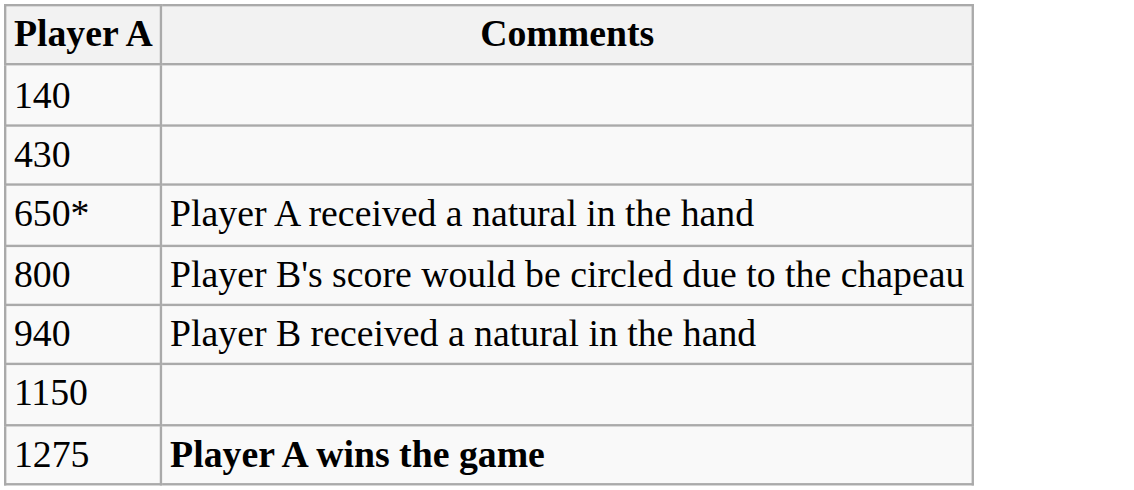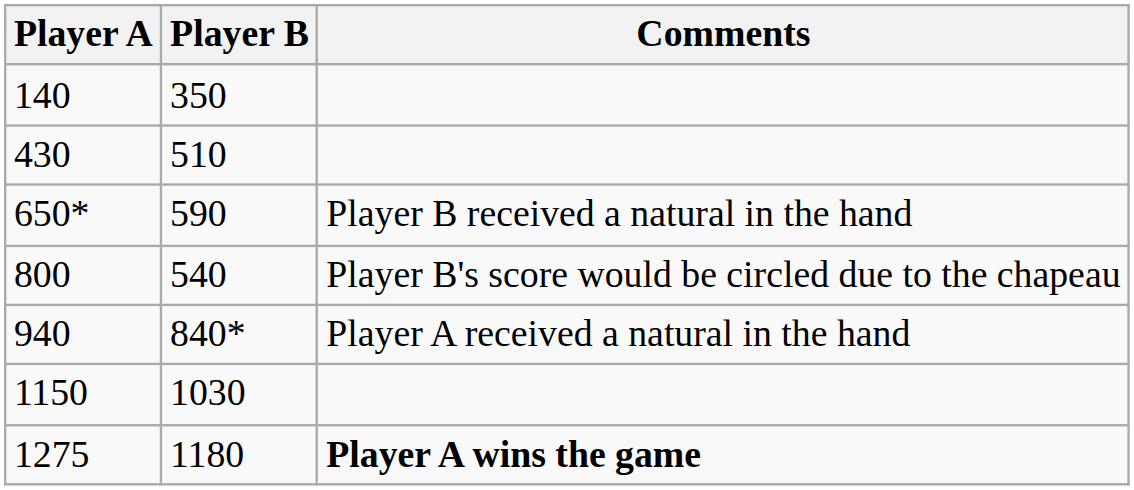+ column: Player B | 350 | 510 | 590 | 540 | 840* | 1030 | 1180
650* | Comments: Player A received a natural in the hand -> Player B received a natural in the hand
940 | Comments: Player B received a natural in the hand -> Player A received a natural in the hand
